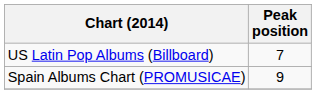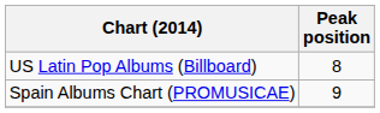US Latin Pop Albums (Billboard) | Peak position: 7 -> 8
